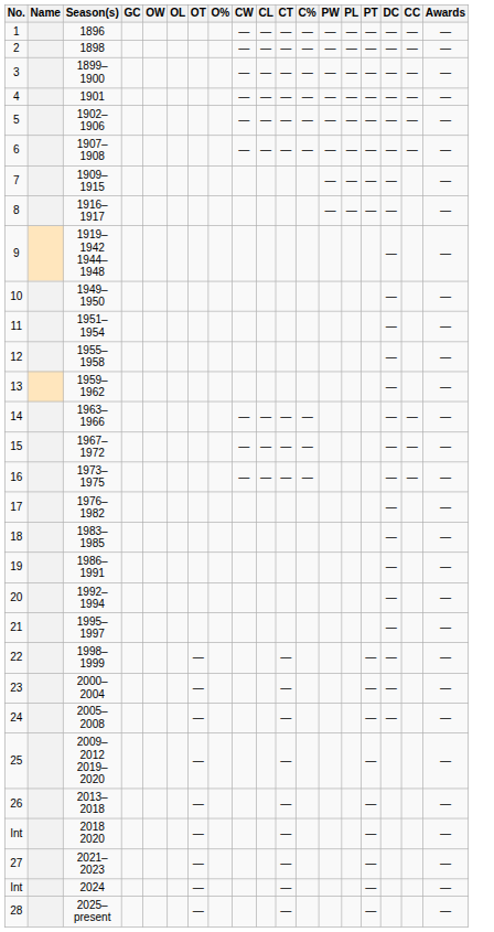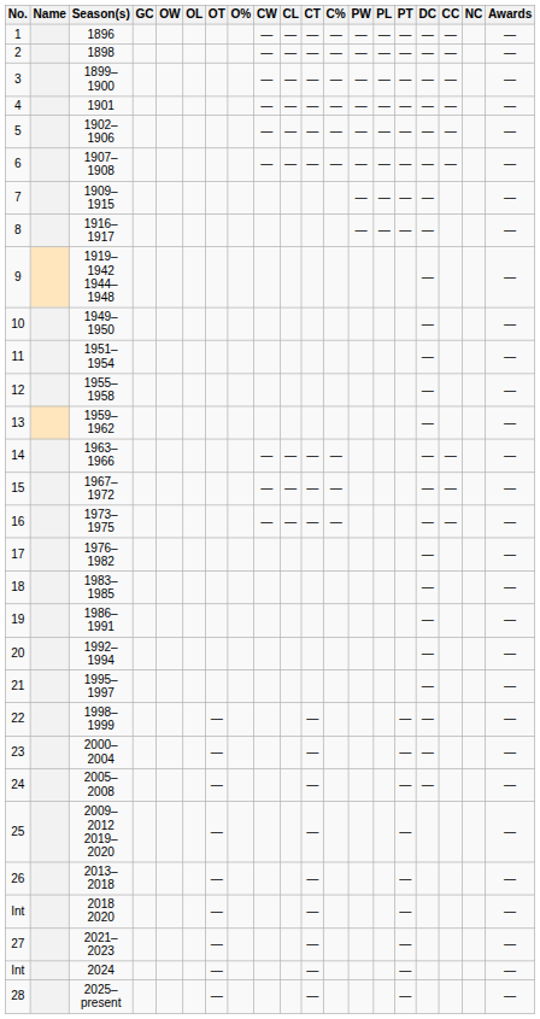+ column: NC
